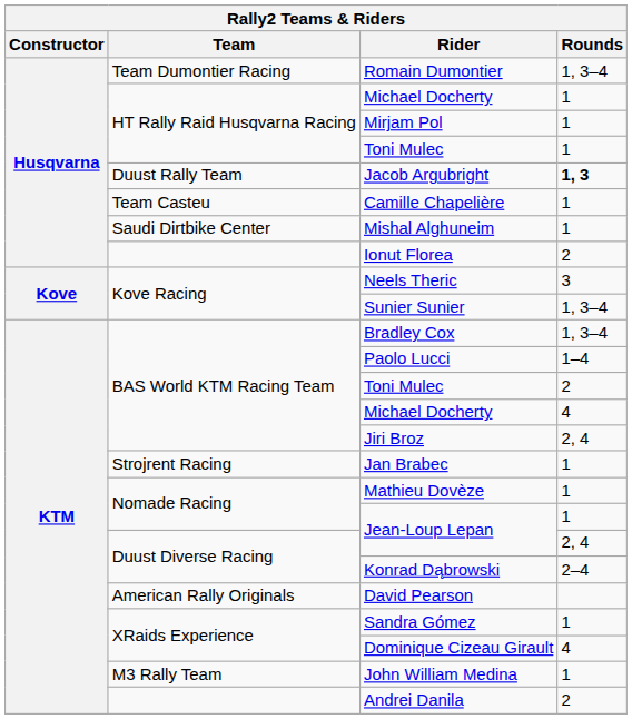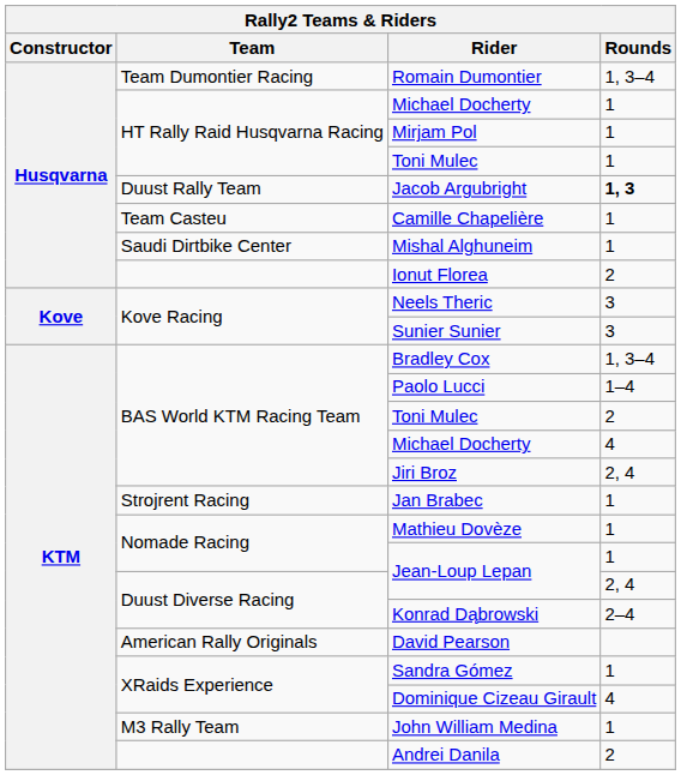Sunier Sunier | Rounds: 1, 3–4 -> 3
